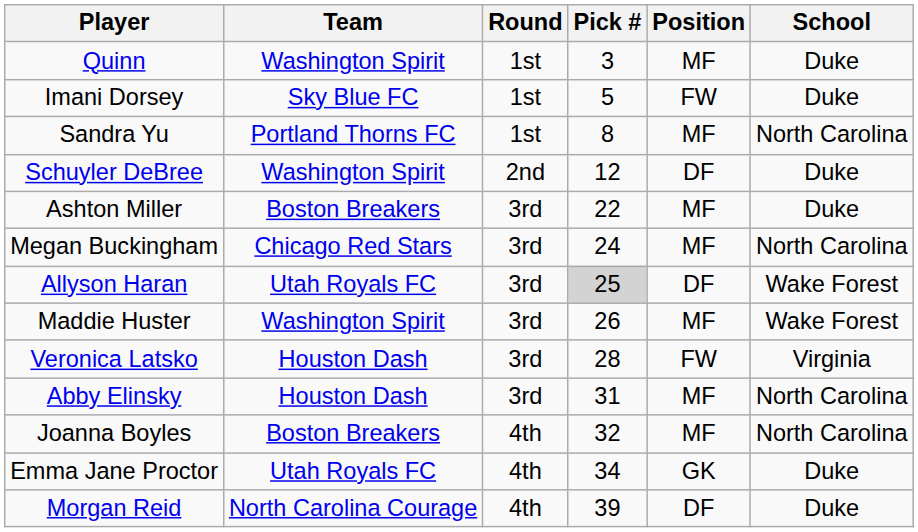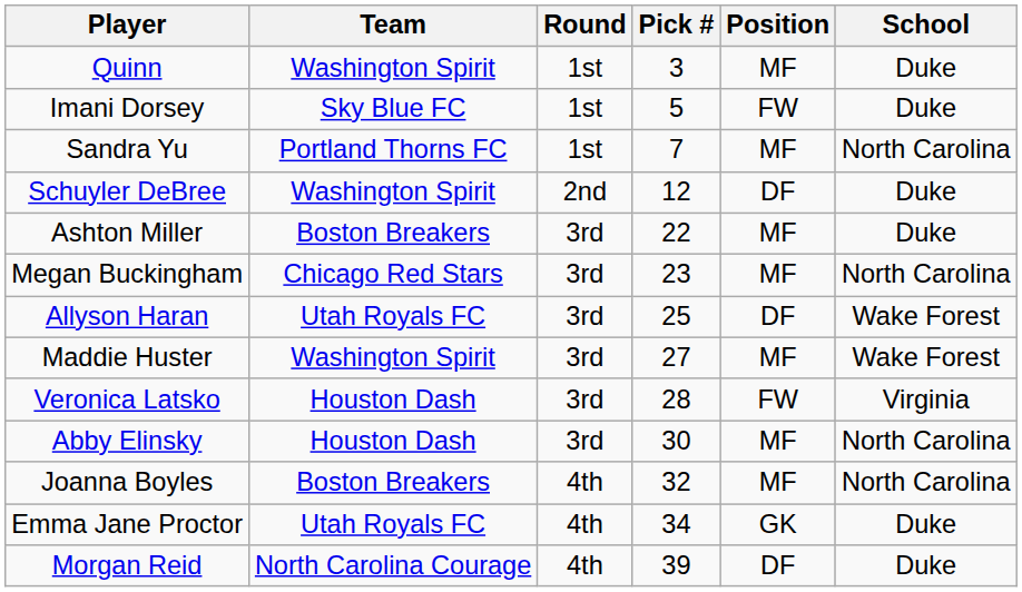Sandra Yu | Pick #: 8 -> 7
Megan Buckingham | Pick #: 24 -> 23
Allyson Haran | Pick #: lightgrey background -> no background
Maddie Huster | Pick #: 26 -> 27
Abby Elinsky | Pick #: 31 -> 30
